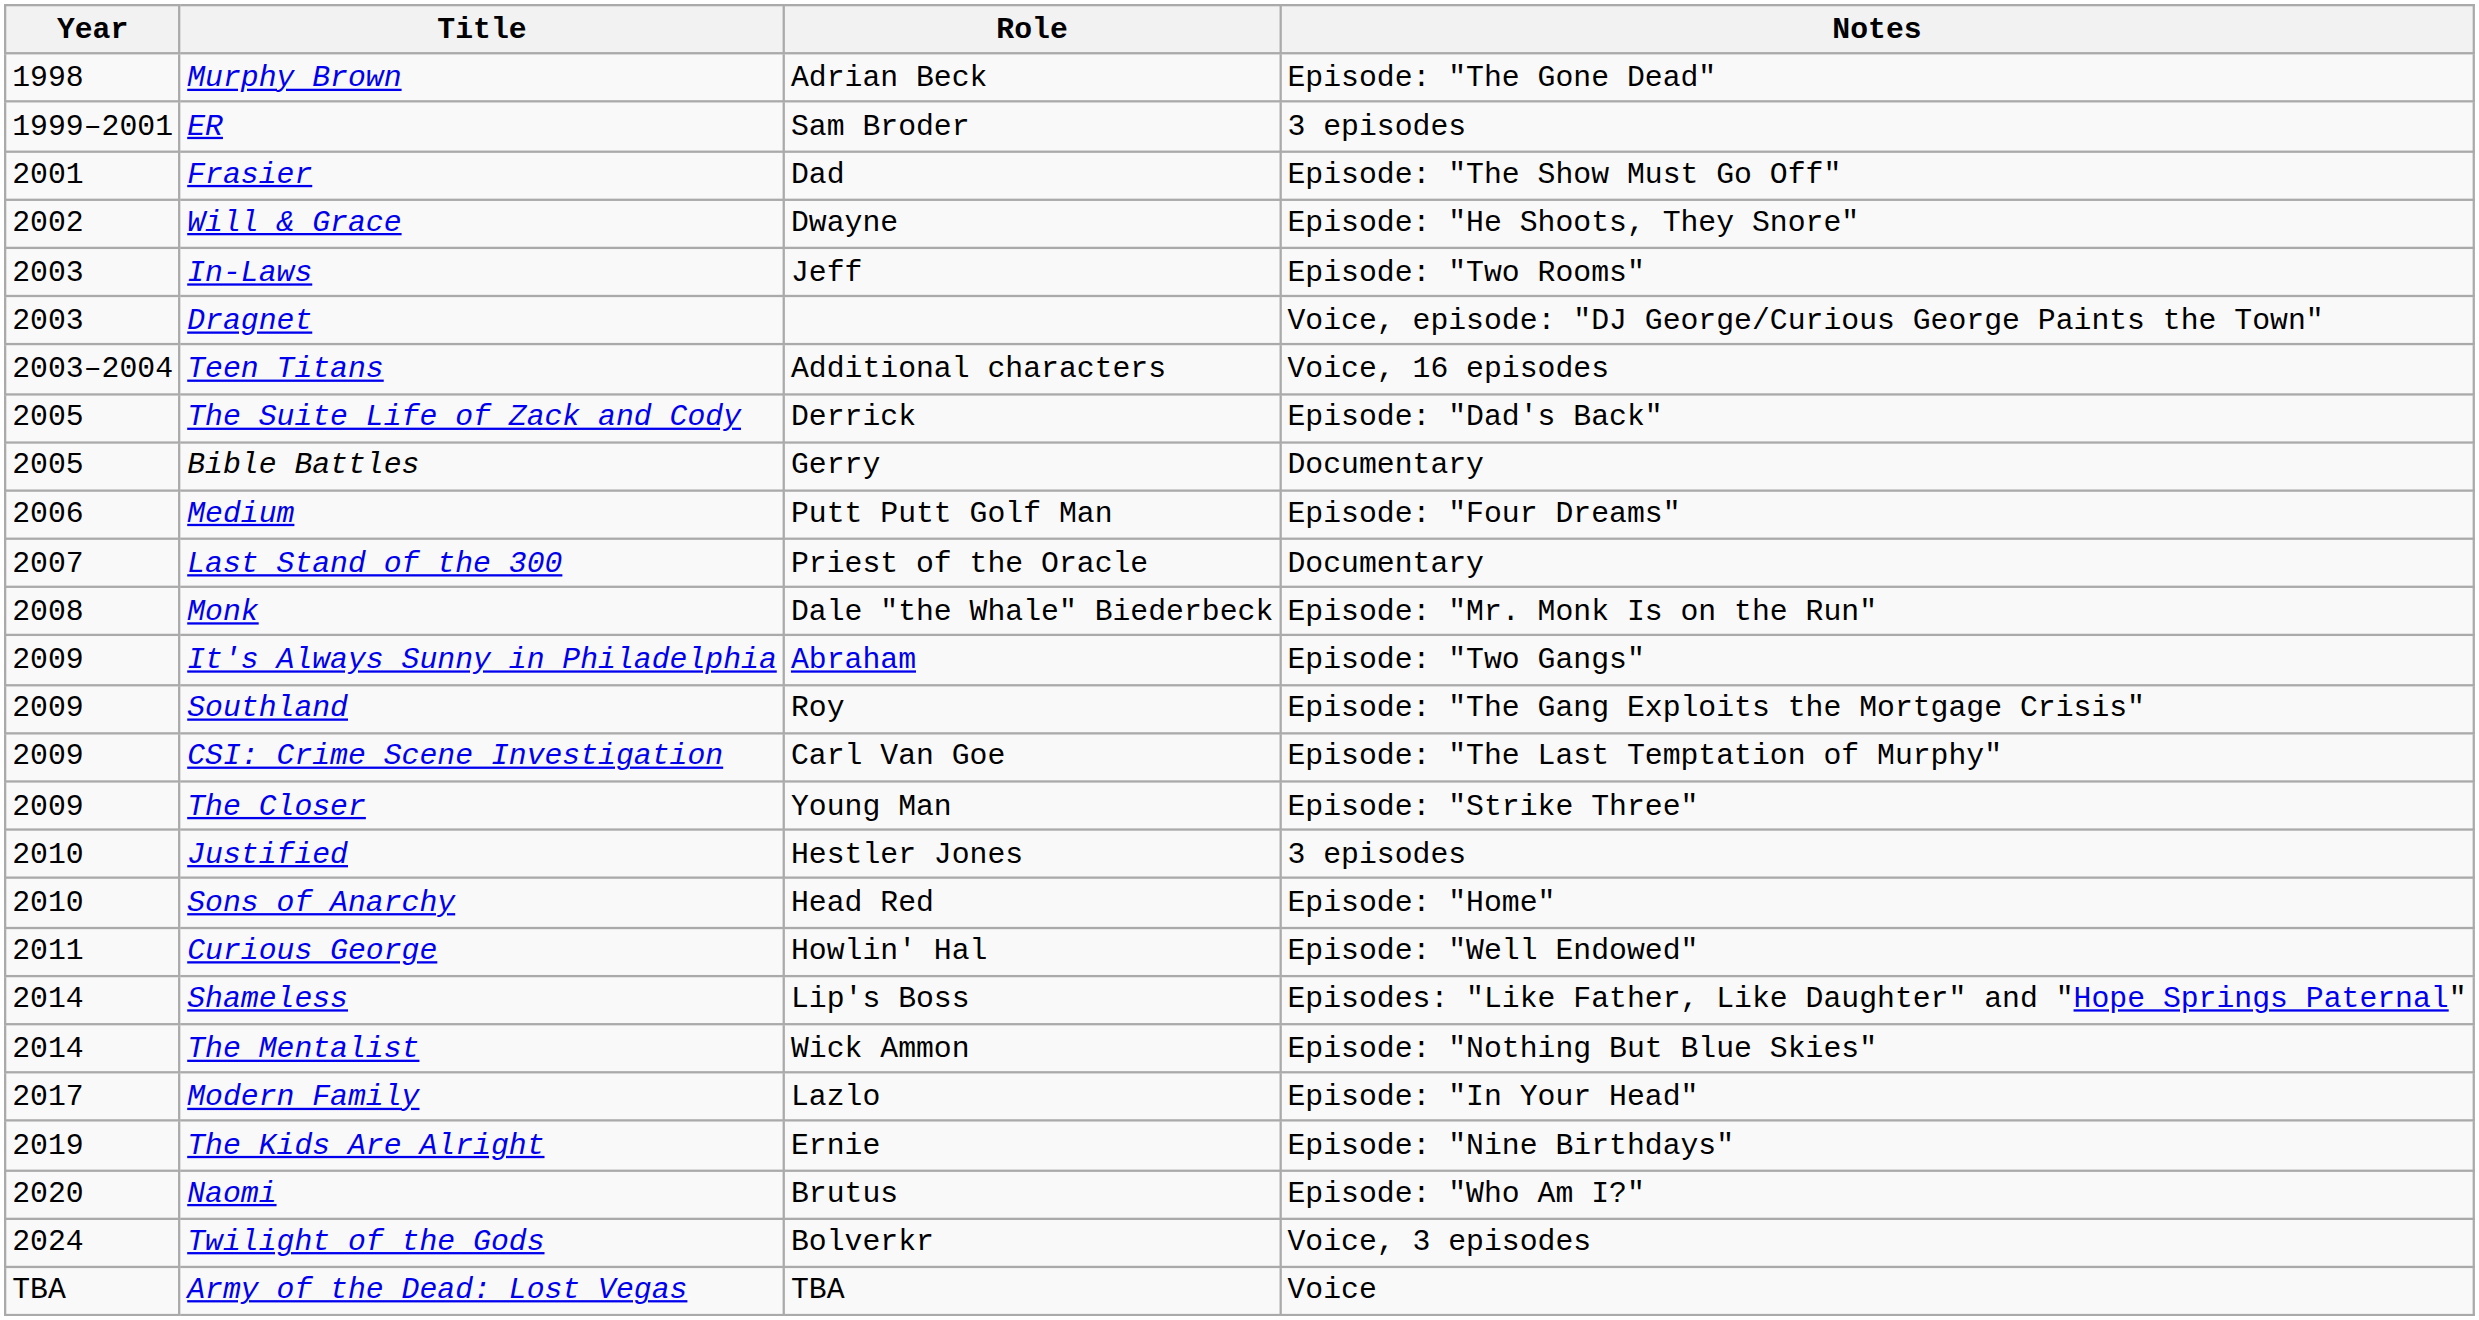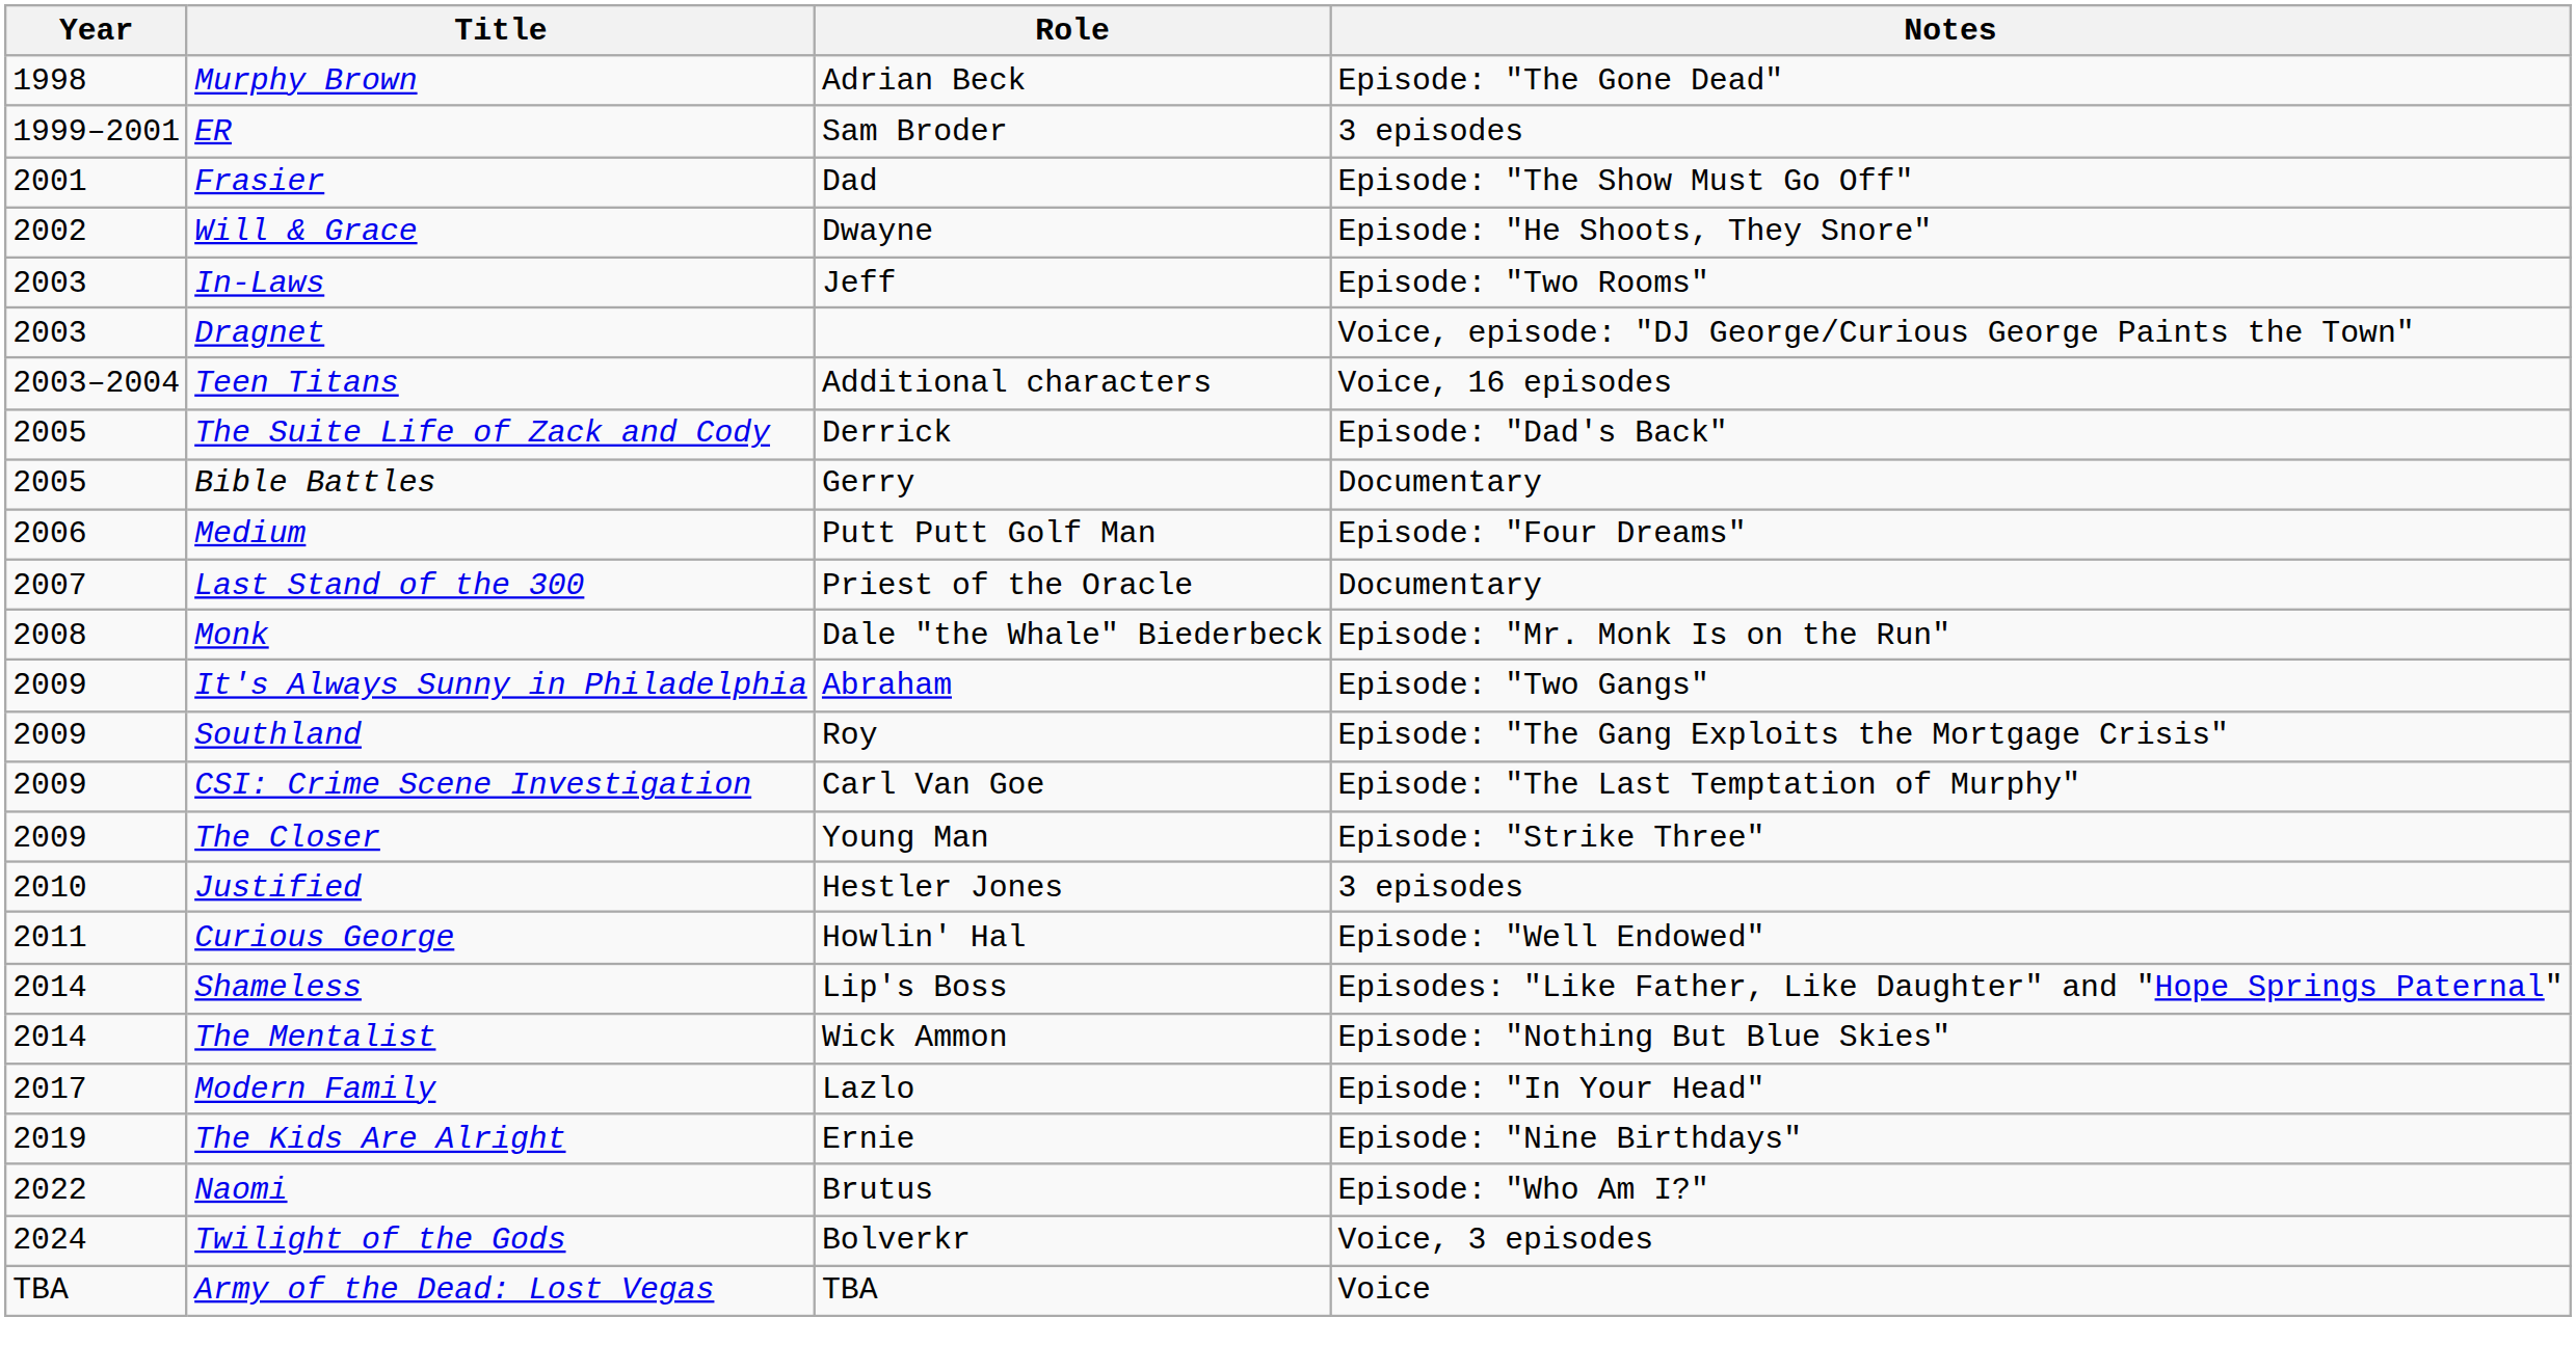- row: 2010 | Sons of Anarchy | Head Red | Episode: "Home"
Naomi | Year: 2020 -> 2022
